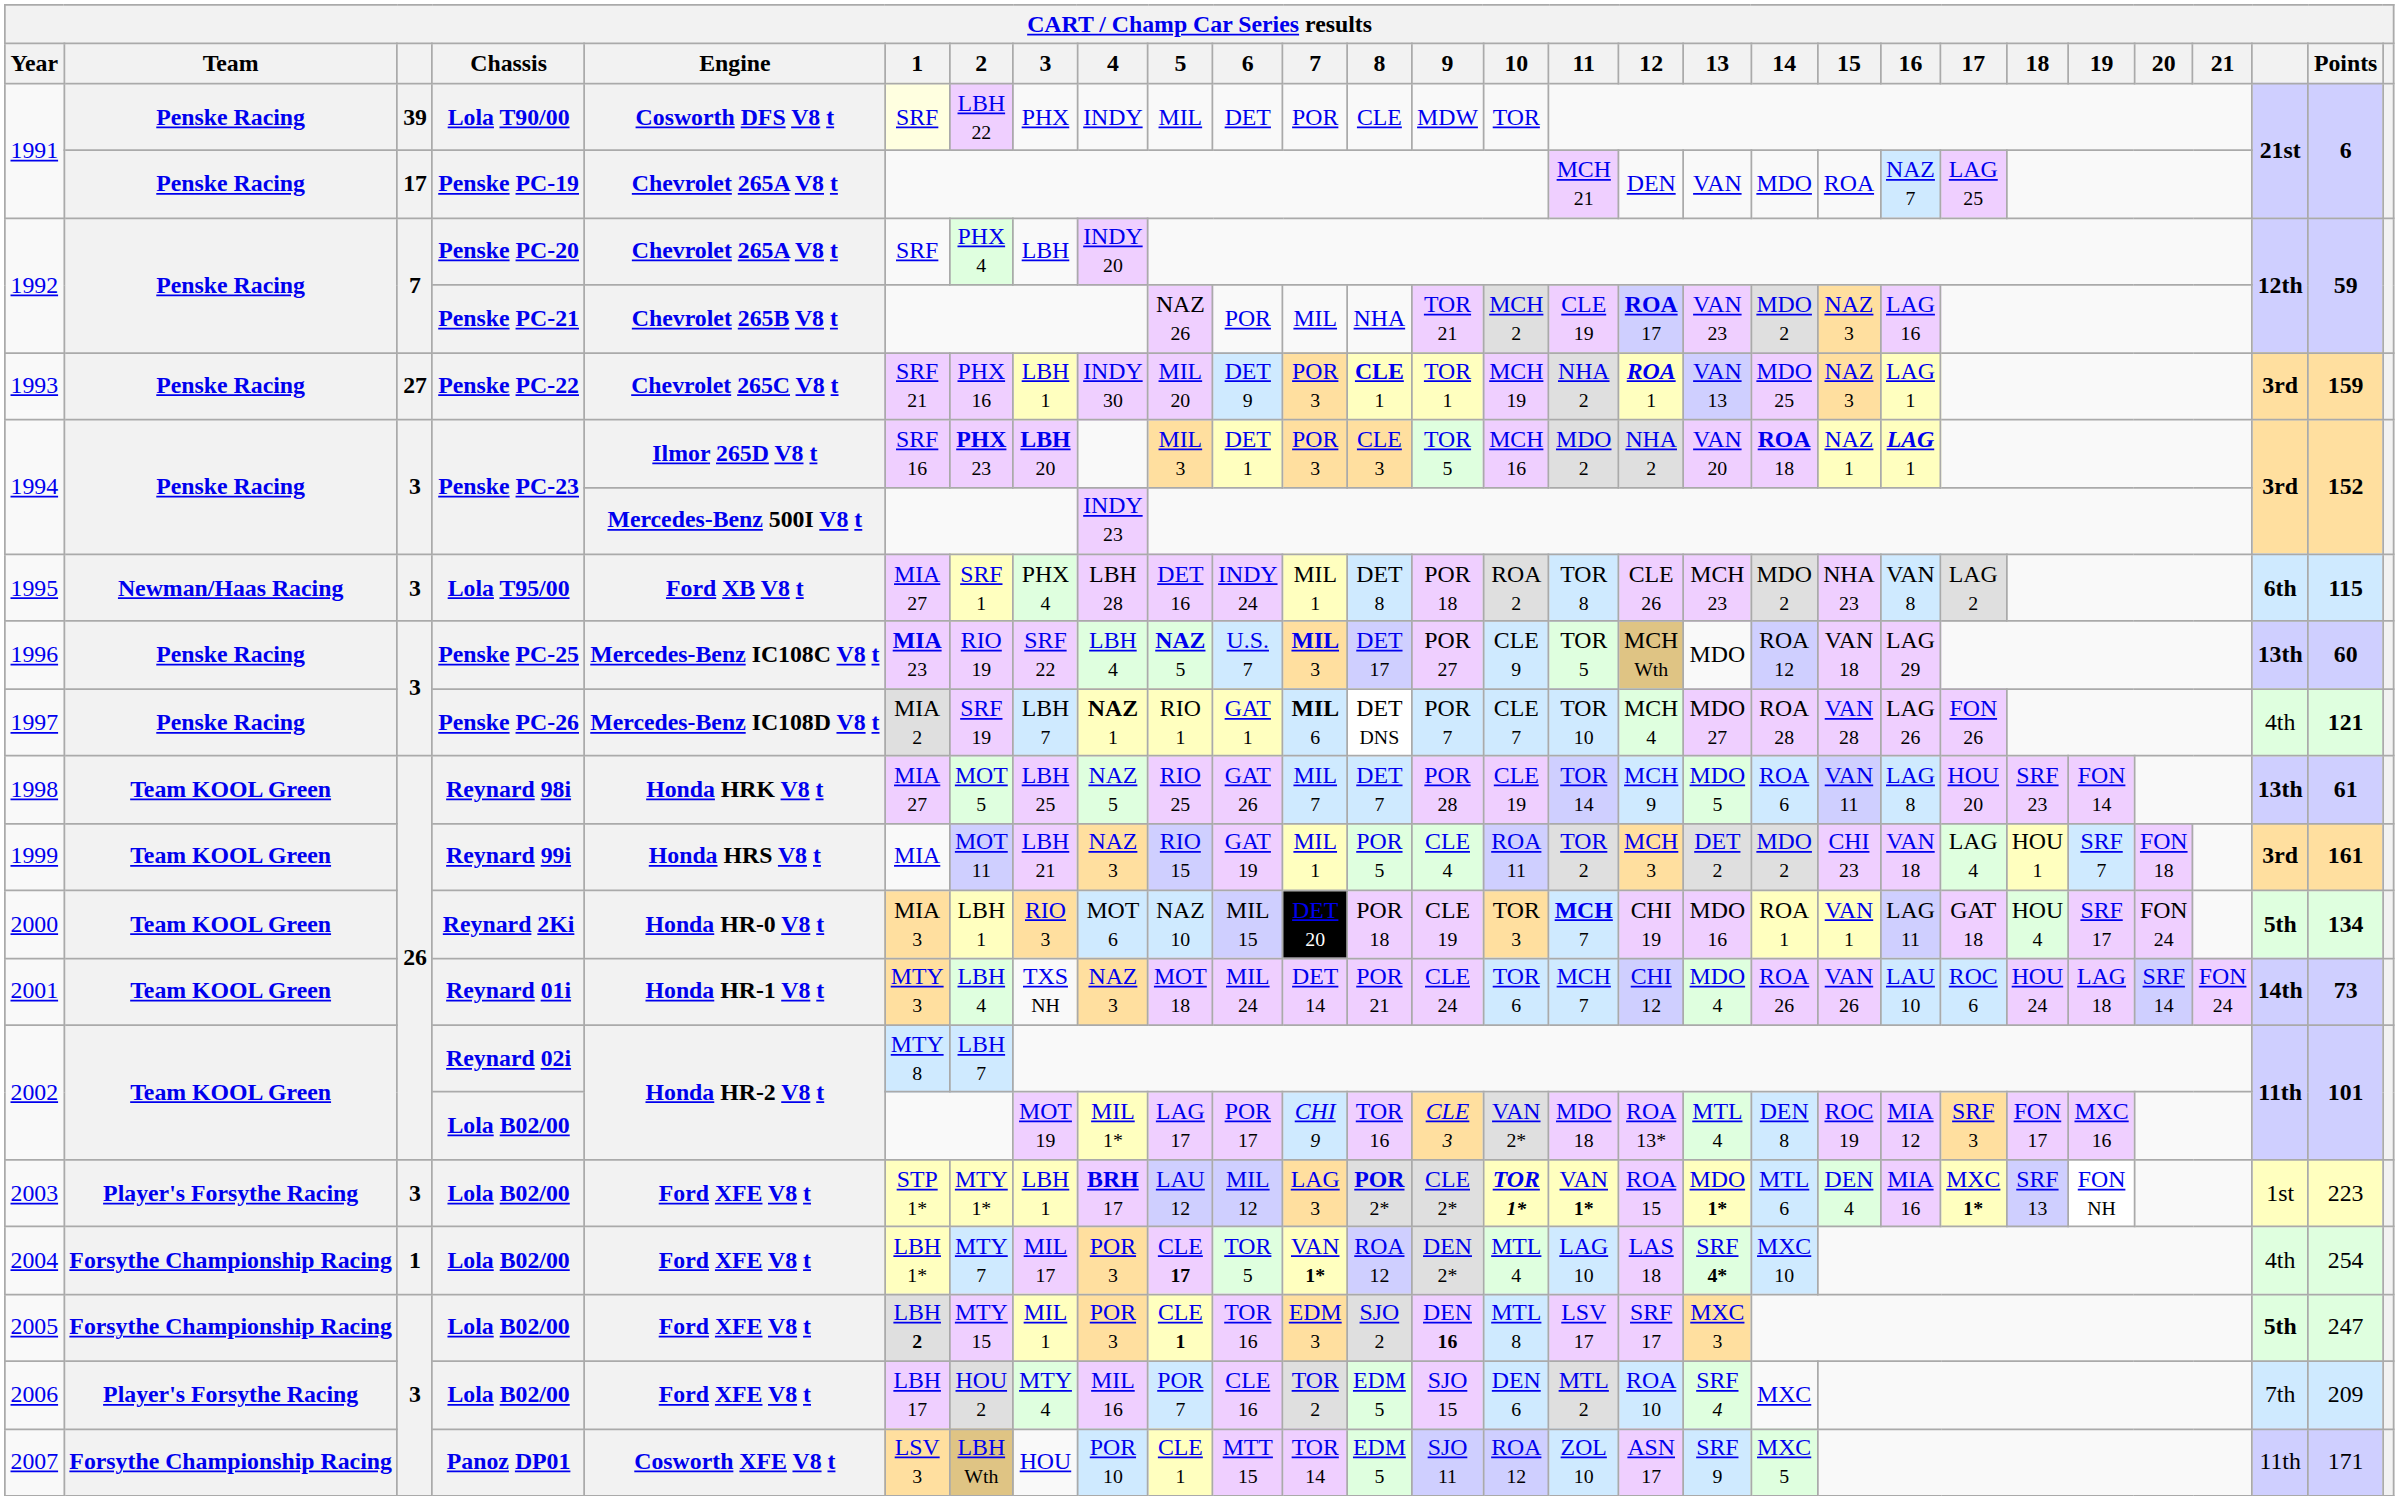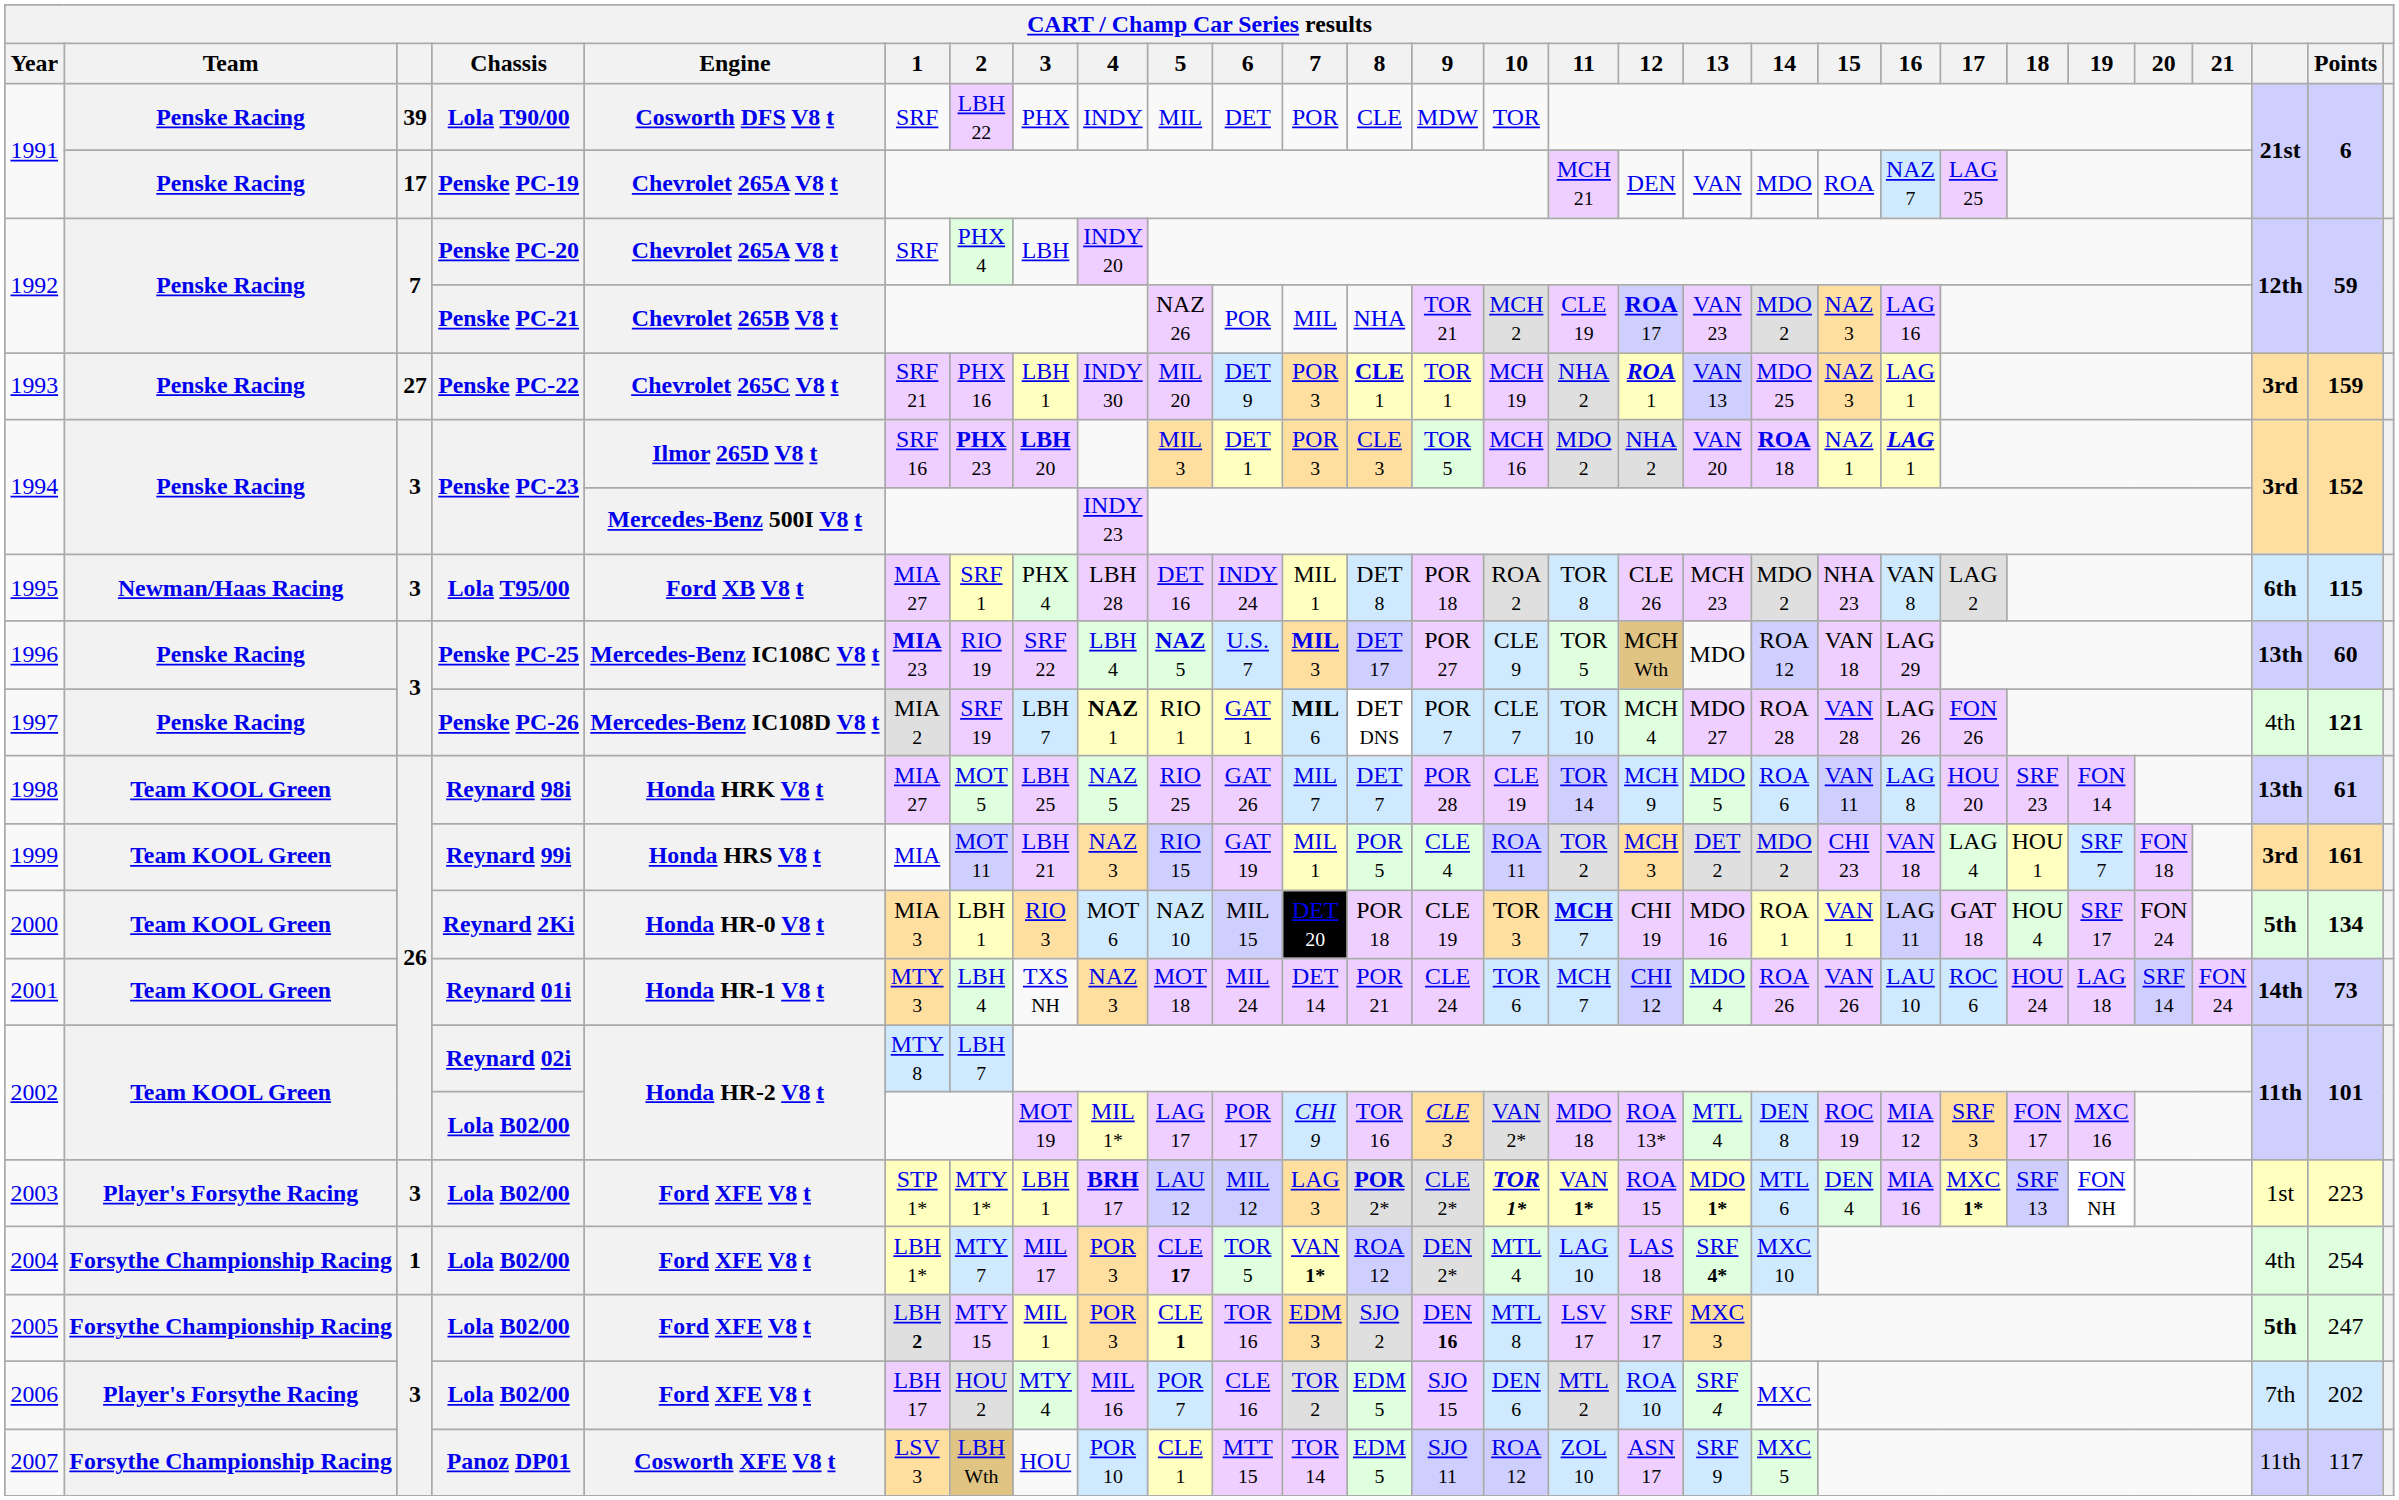1991 / Lola T90/00 | 1: lightyellow background -> no background
2006 | Points: 209 -> 202
2007 | Points: 171 -> 117
